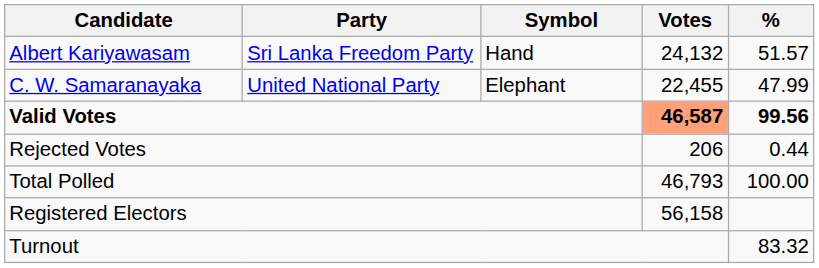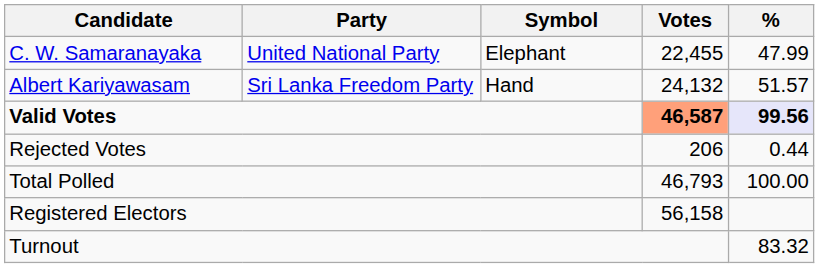rows swapped: Albert Kariyawasam <-> C. W. Samaranayaka
Valid Votes | %: no background -> lavender background
